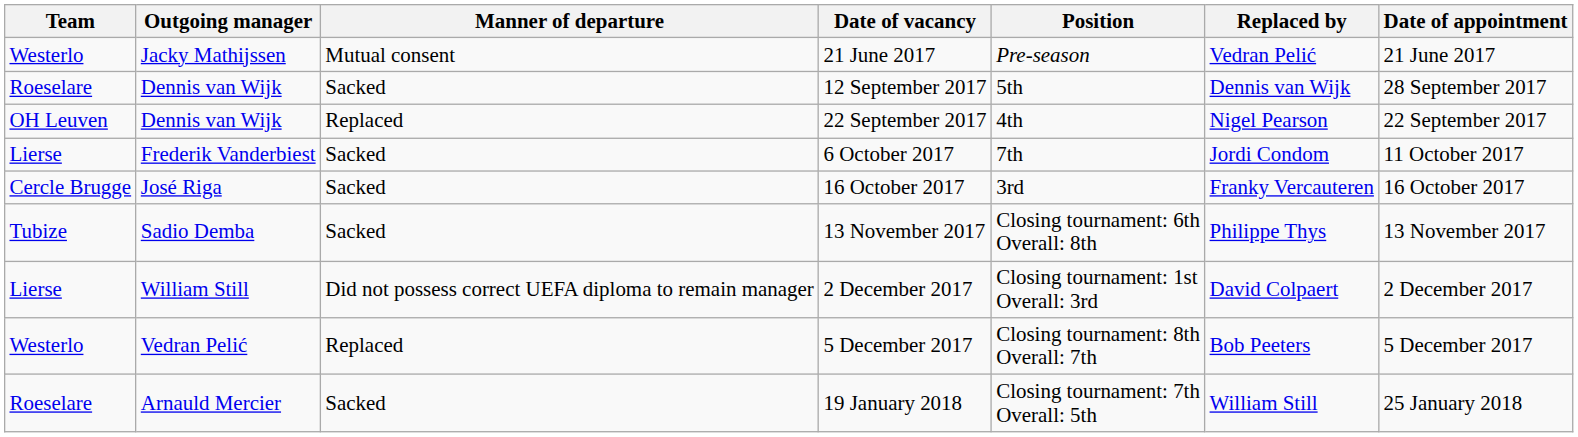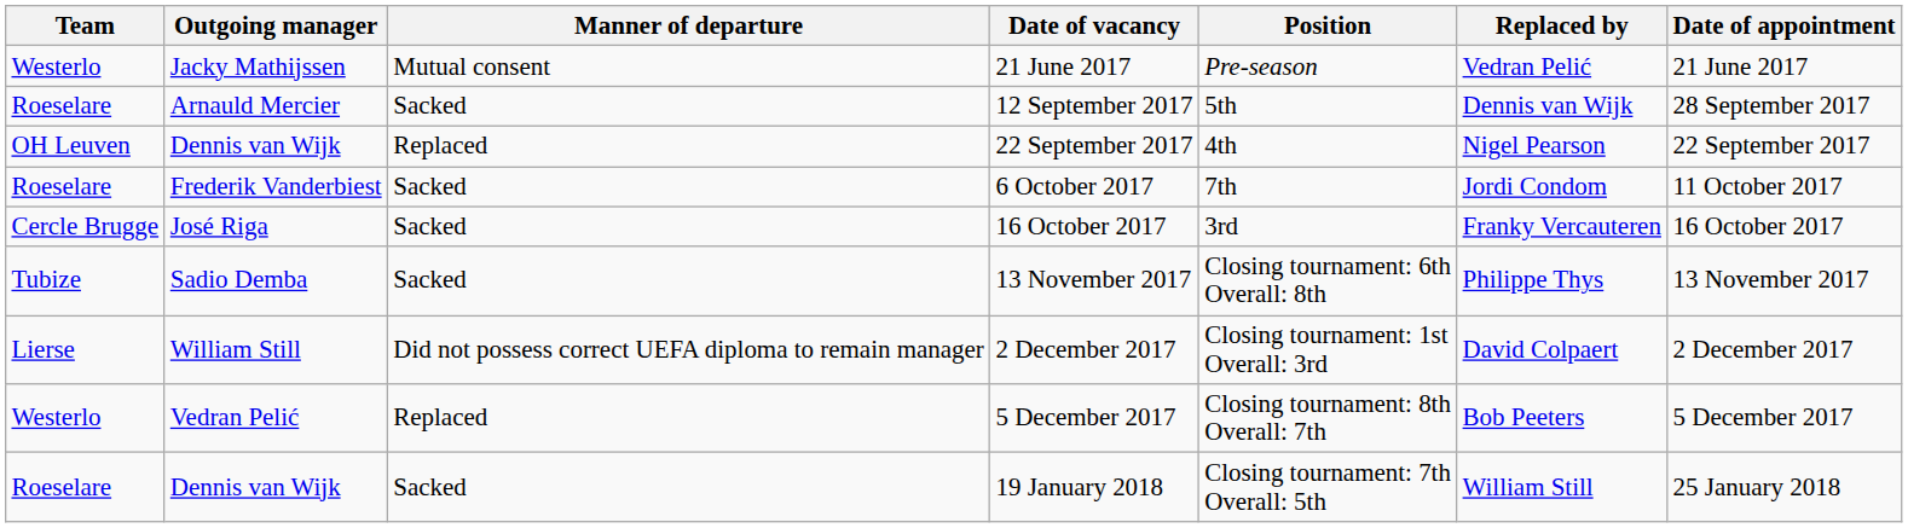12 September 2017 | Outgoing manager: Dennis van Wijk -> Arnauld Mercier
6 October 2017 | Team: Lierse -> Roeselare
19 January 2018 | Outgoing manager: Arnauld Mercier -> Dennis van Wijk
